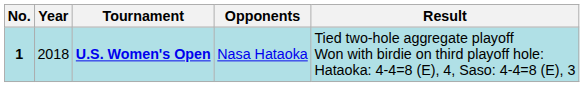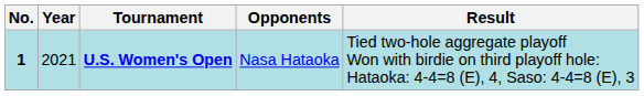U.S. Women's Open | Year: 2018 -> 2021
